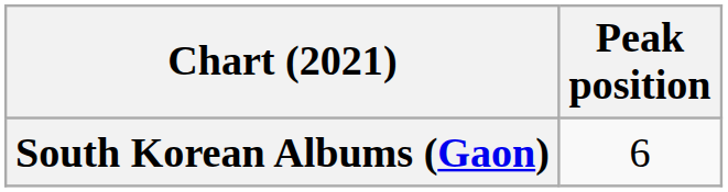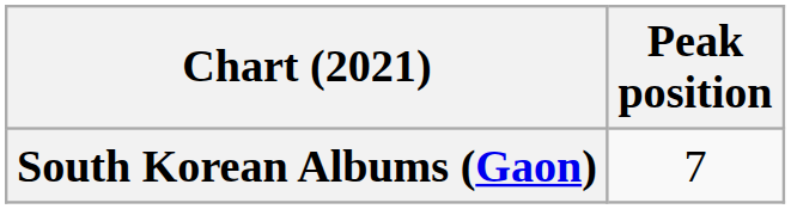South Korean Albums (Gaon) | Peak position: 6 -> 7
